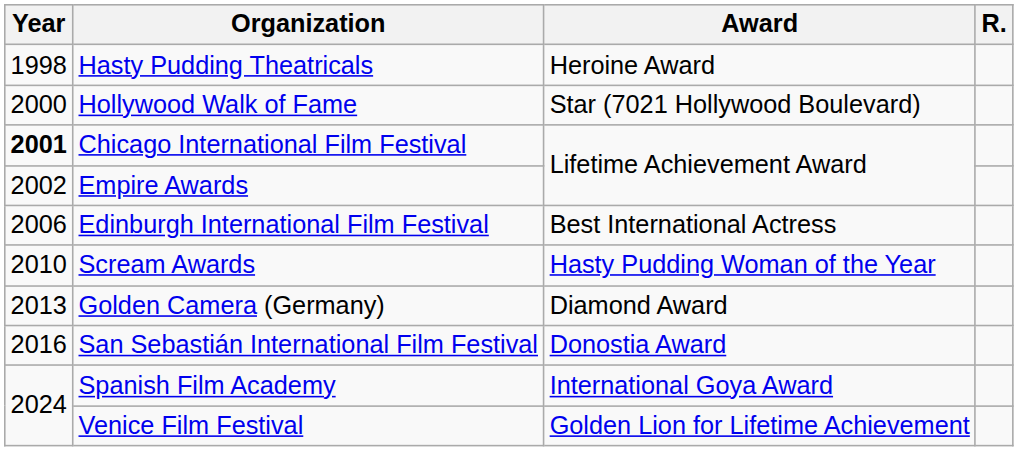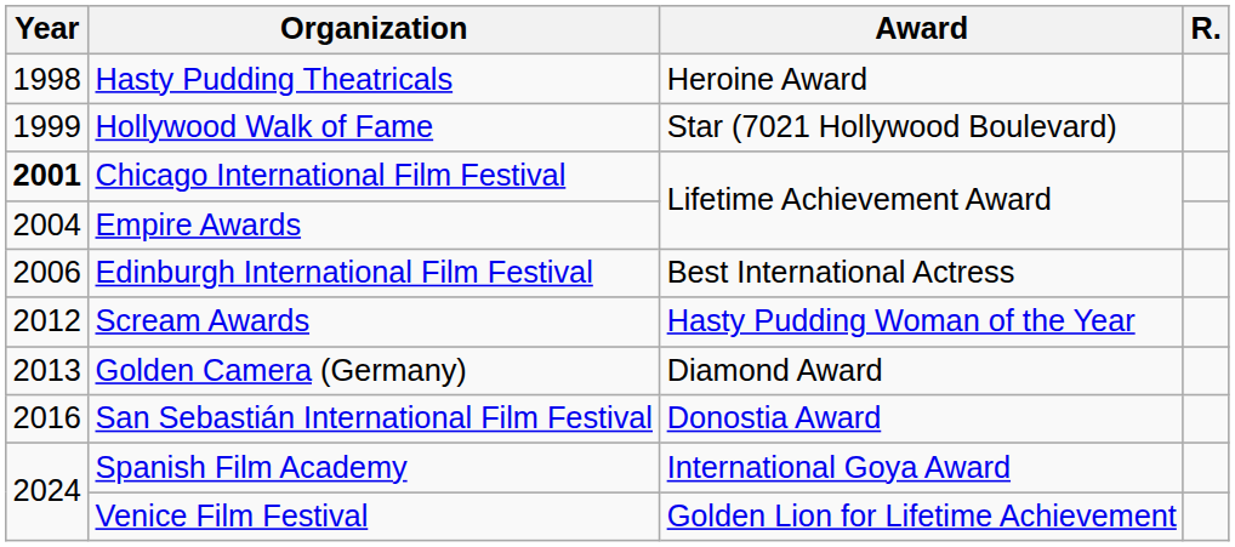Hollywood Walk of Fame | Year: 2000 -> 1999
Empire Awards | Year: 2002 -> 2004
Scream Awards | Year: 2010 -> 2012
